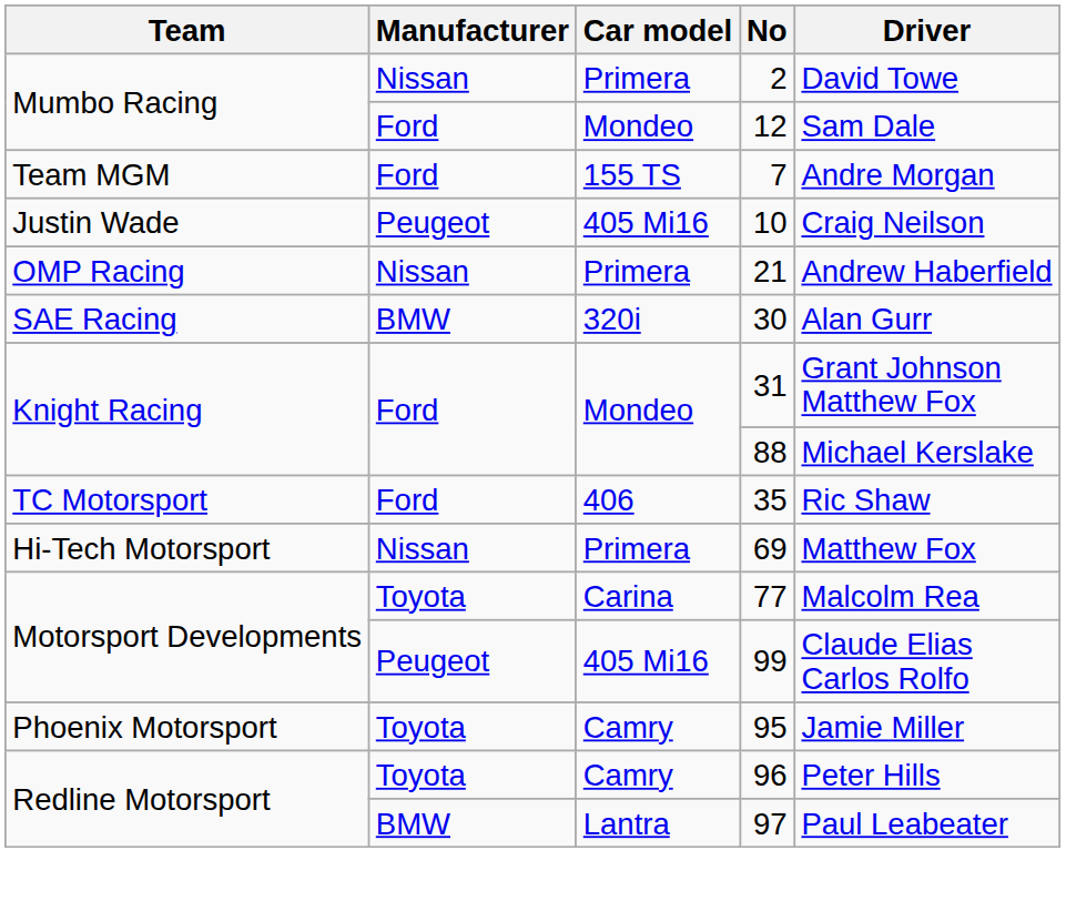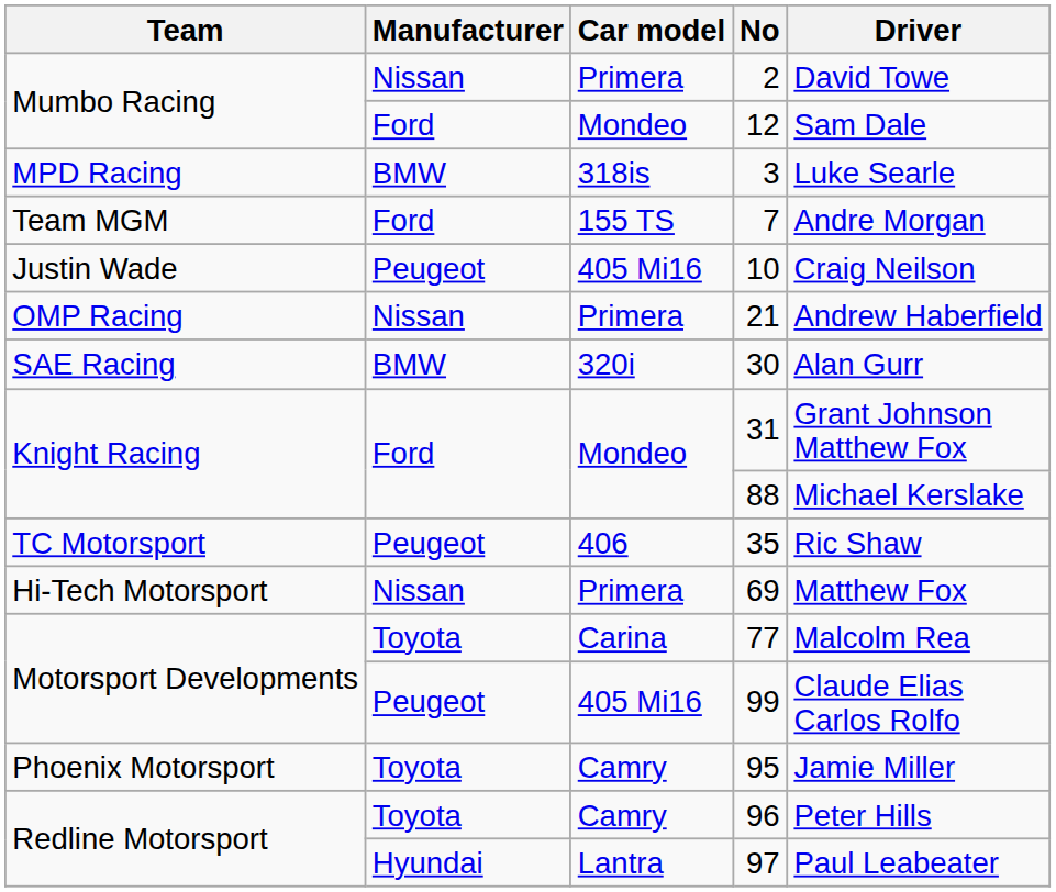+ row: MPD Racing | BMW | 318is | 3 | Luke Searle
35 | Manufacturer: Ford -> Peugeot
97 | Manufacturer: BMW -> Hyundai
